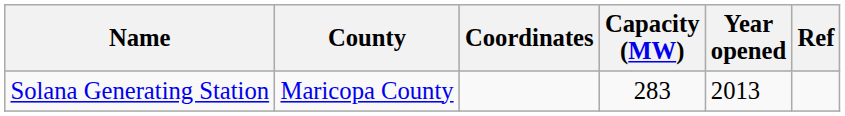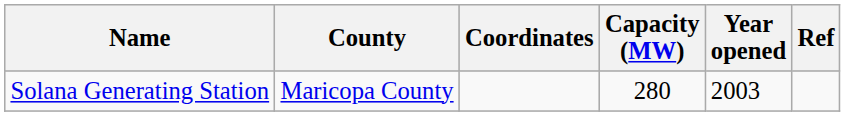Solana Generating Station | Capacity (MW): 283 -> 280
Solana Generating Station | Year opened: 2013 -> 2003
